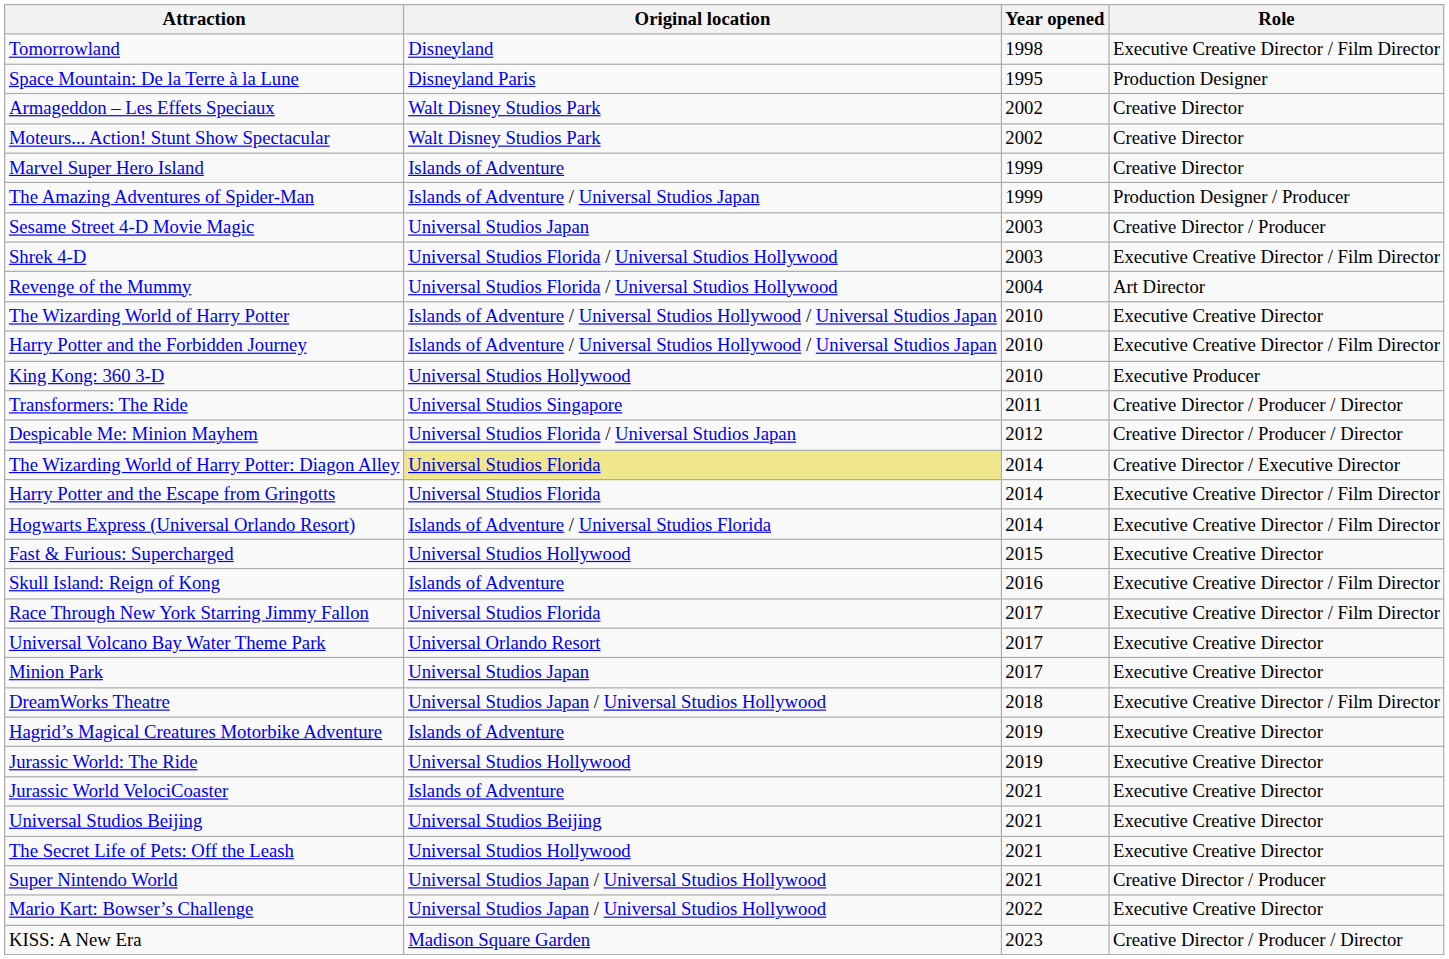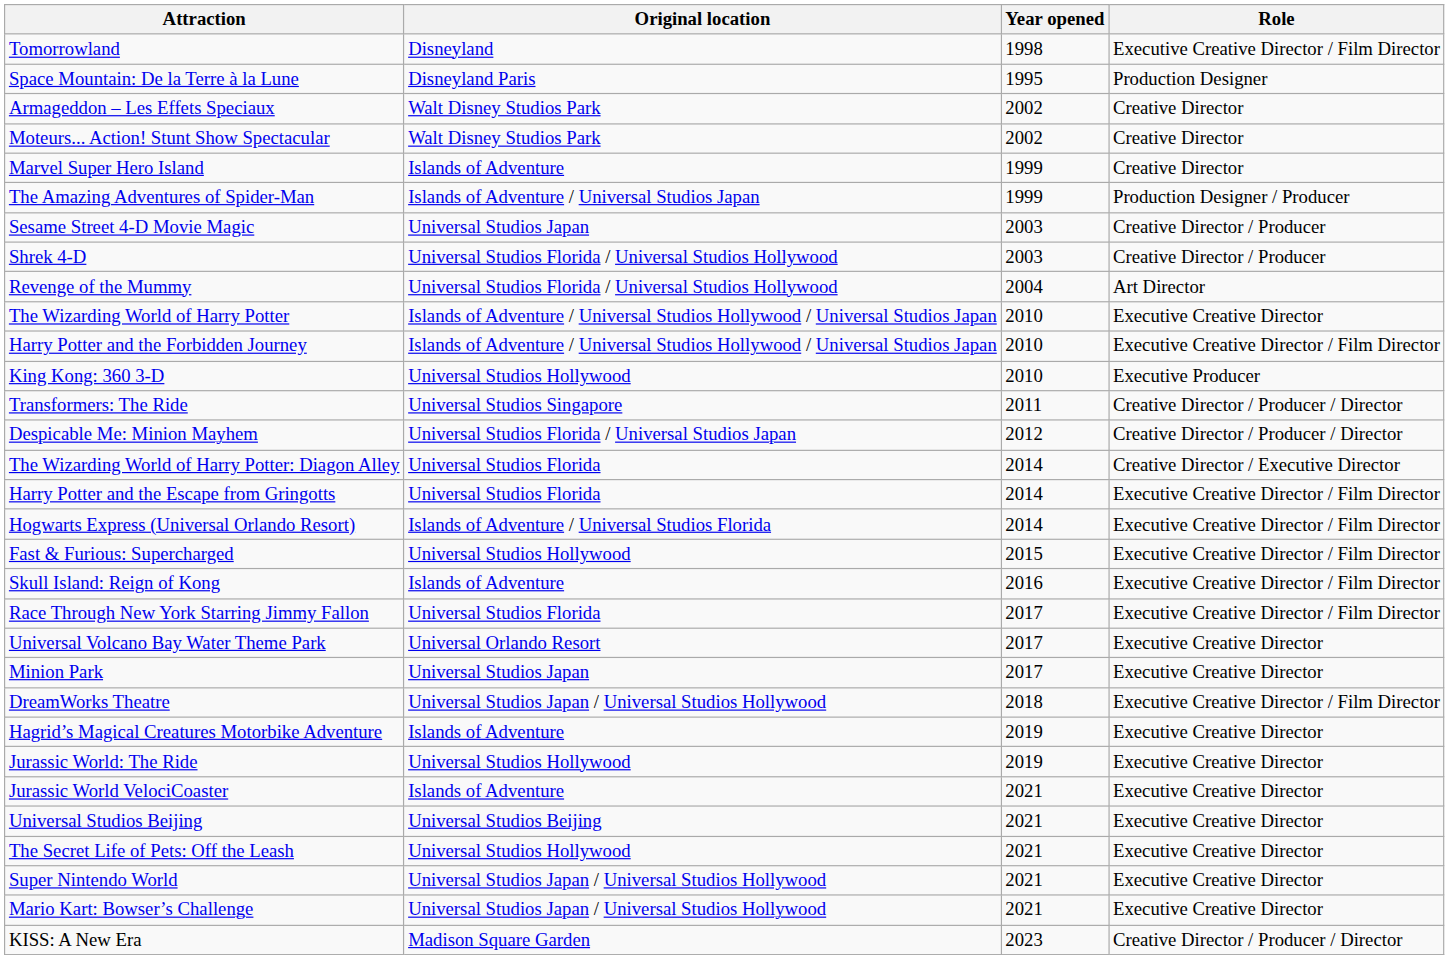Shrek 4-D | Role: Executive Creative Director / Film Director -> Creative Director / Producer
The Wizarding World of Harry Potter: Diagon Alley | Original location: khaki background -> no background
Fast & Furious: Supercharged | Role: Executive Creative Director -> Executive Creative Director / Film Director
Super Nintendo World | Role: Creative Director / Producer -> Executive Creative Director
Mario Kart: Bowser’s Challenge | Year opened: 2022 -> 2021
